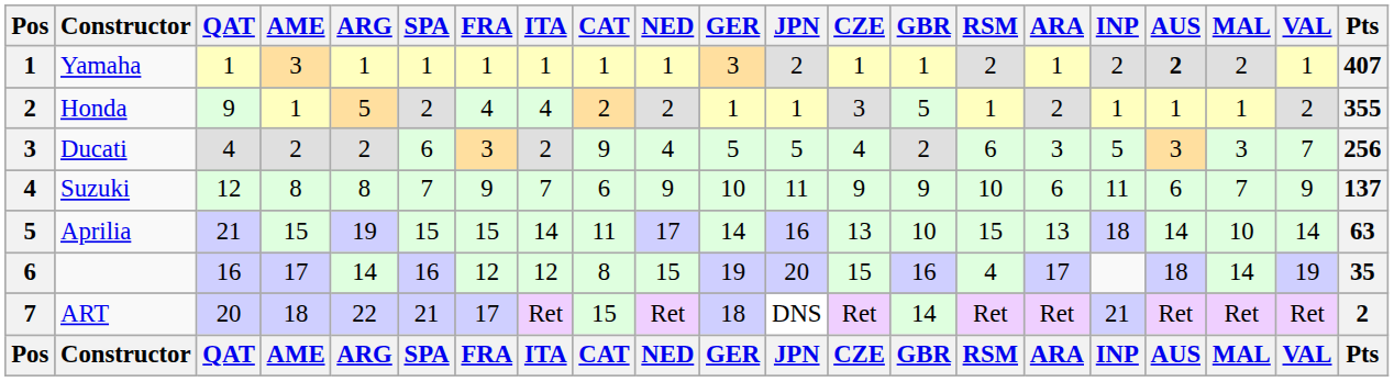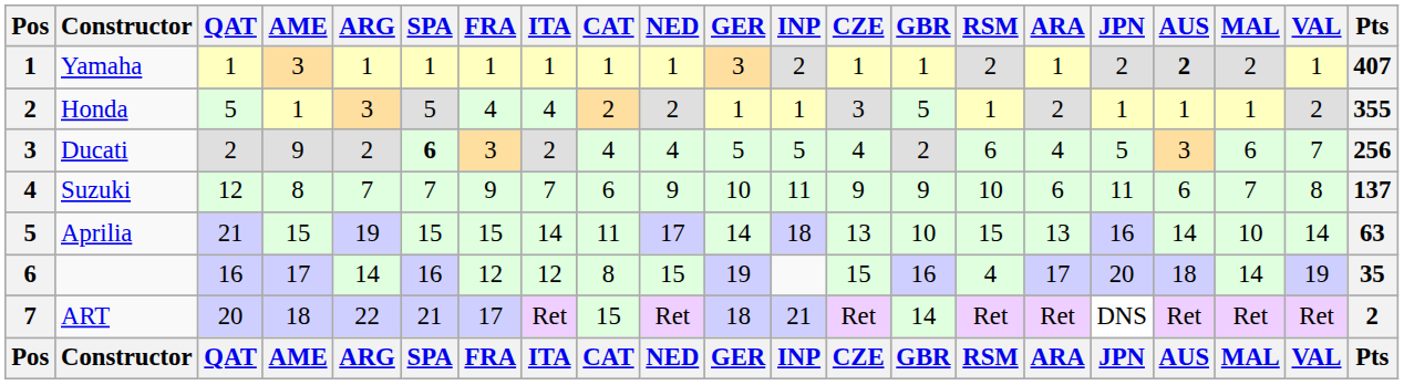columns swapped: INP <-> JPN
Honda | QAT: 9 -> 5
Honda | ARG: 5 -> 3
Honda | SPA: 2 -> 5
Ducati | QAT: 4 -> 2
Ducati | AME: 2 -> 9
Ducati | SPA: normal -> bold
Ducati | CAT: 9 -> 4
Ducati | ARA: 3 -> 4
Ducati | MAL: 3 -> 6
Suzuki | ARG: 8 -> 7
Suzuki | VAL: 9 -> 8
